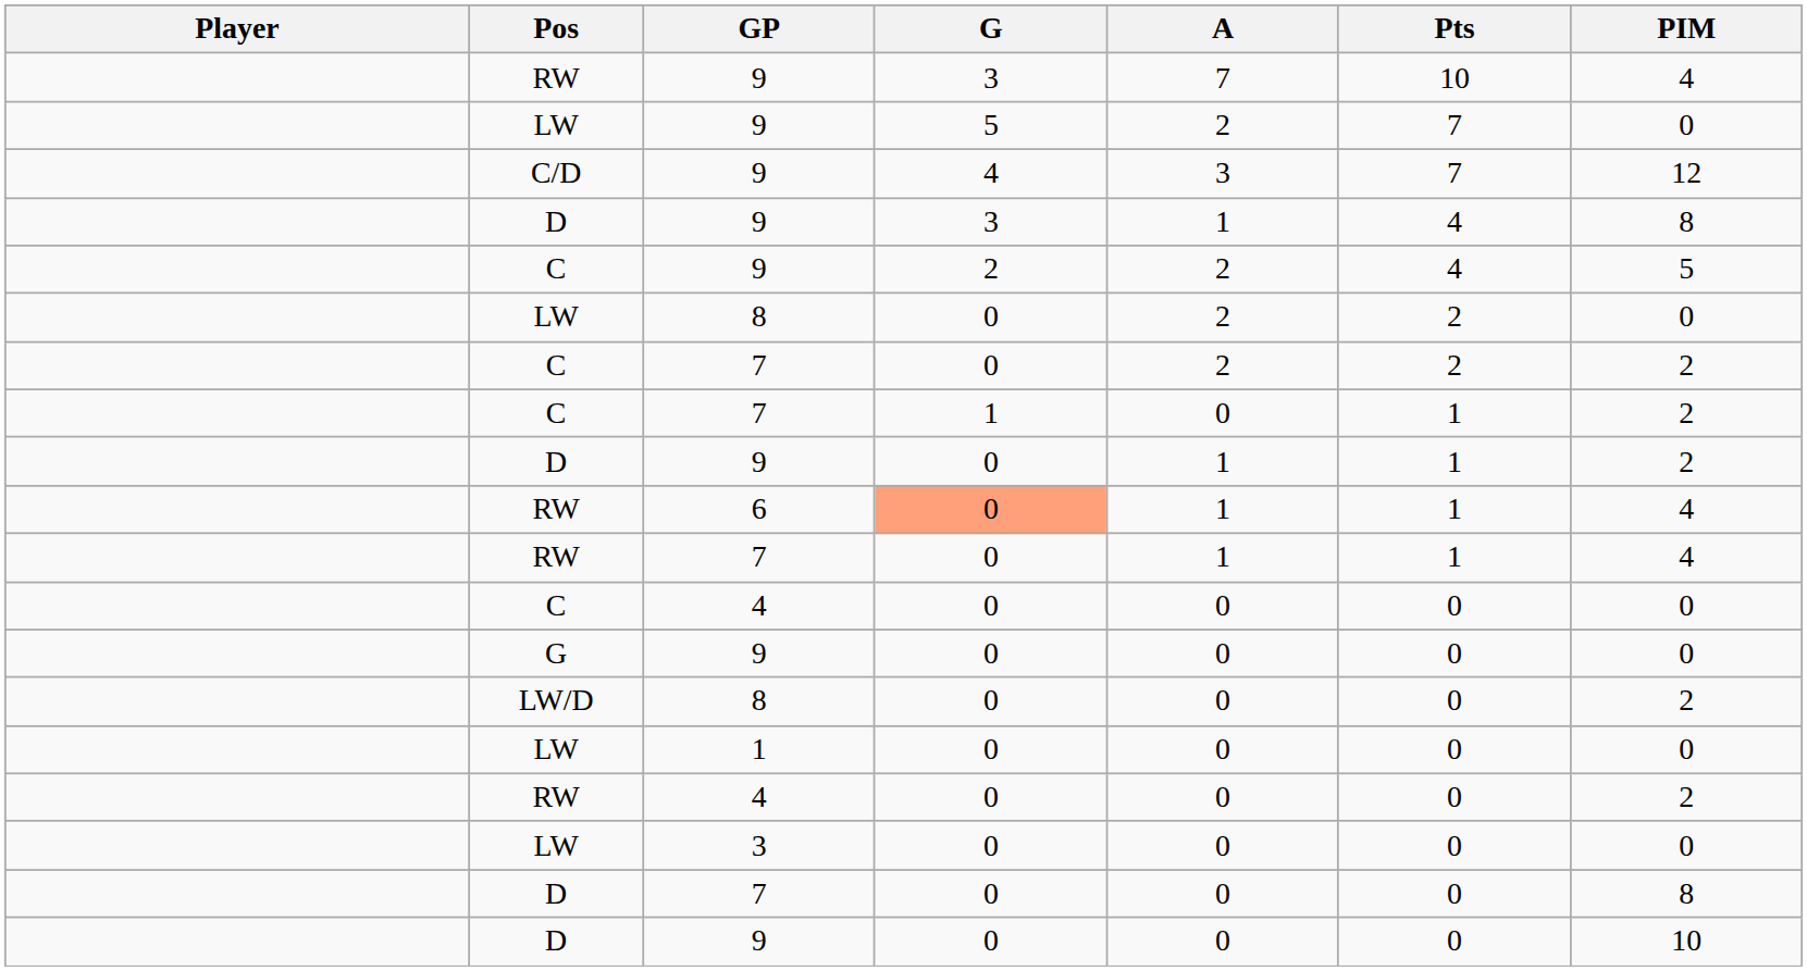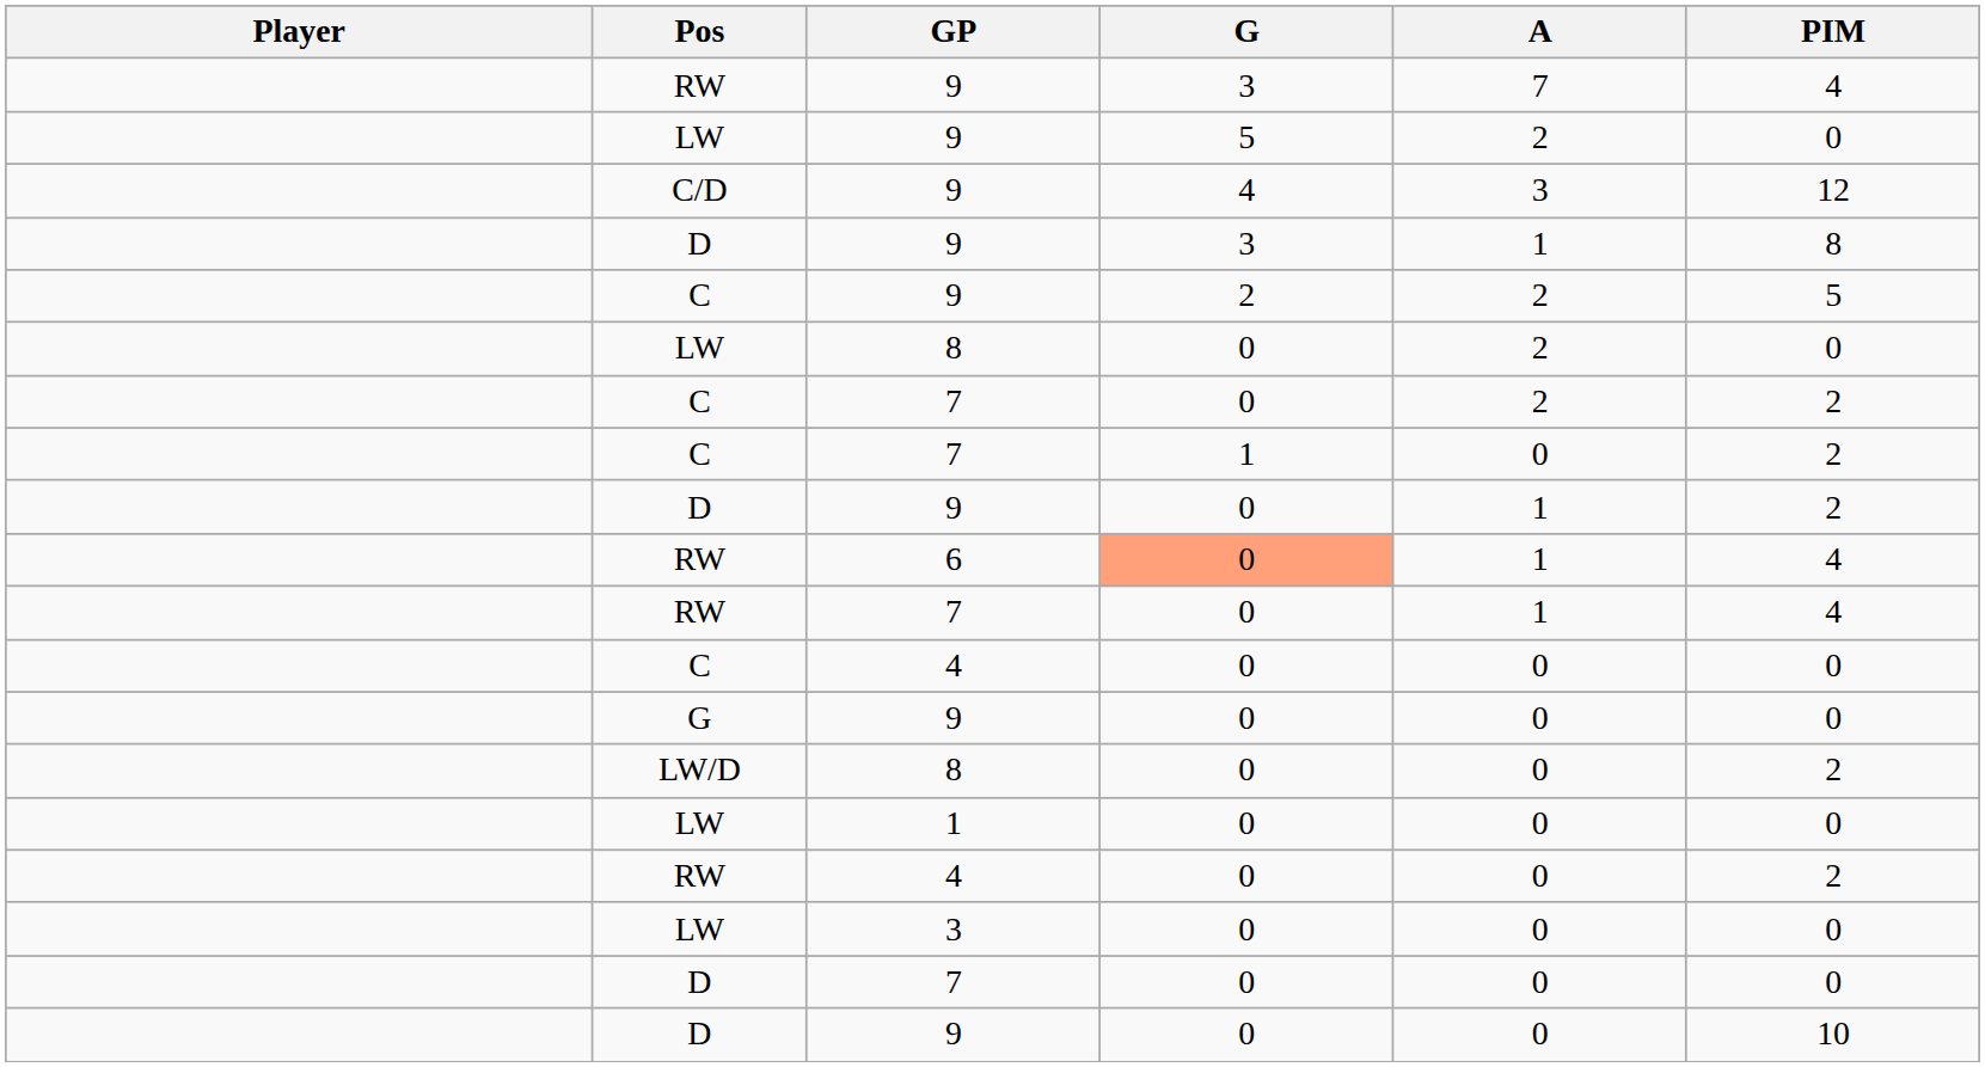- column: Pts | 10 | 7 | 7 | 4 | 4 | 2 | 2 | 1 | 1 | 1 | 1 | 0 | 0 | 0 | 0 | 0 | 0 | 0 | 0
D / 7 | PIM: 8 -> 0
